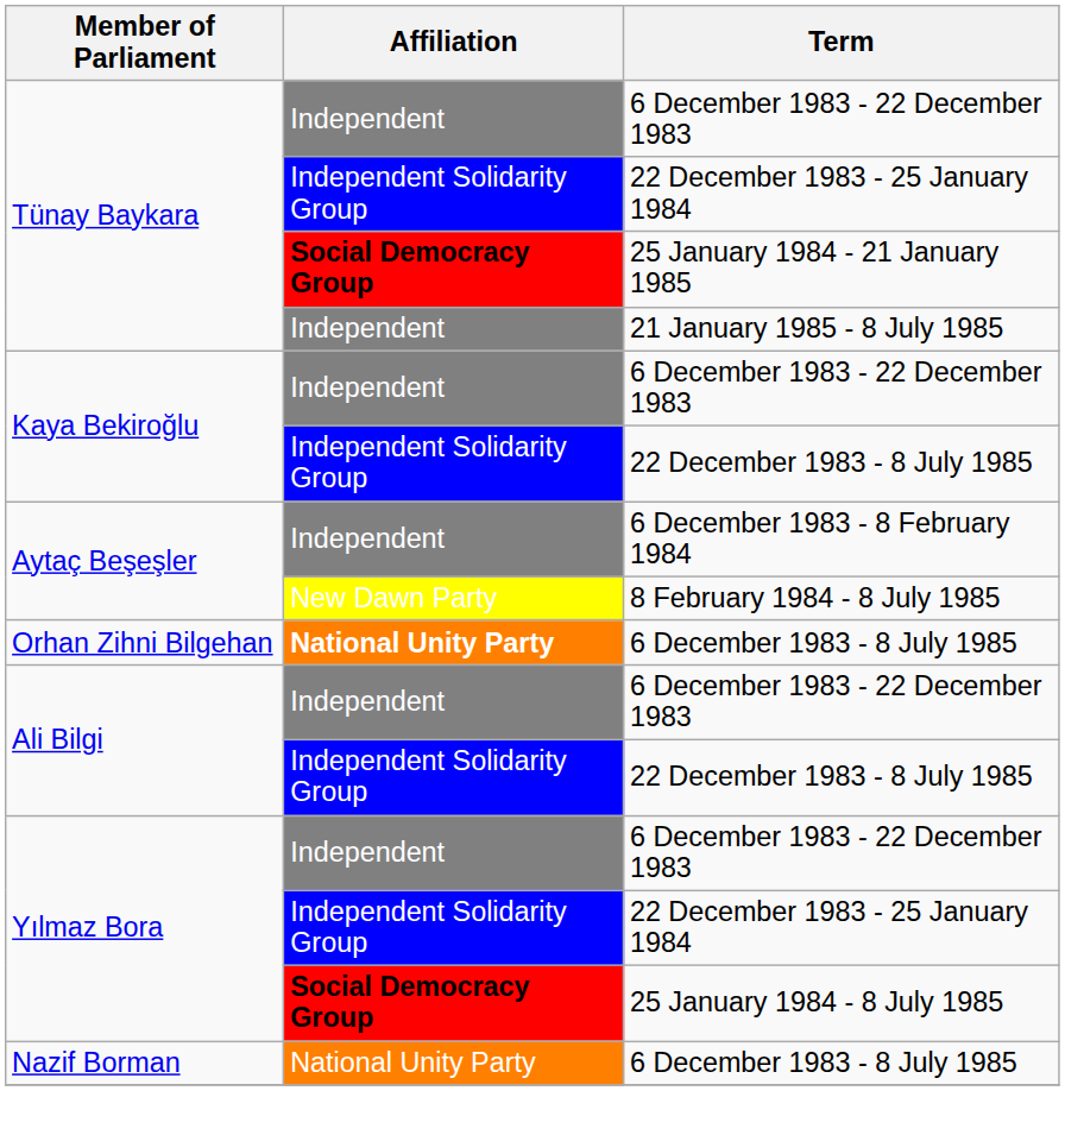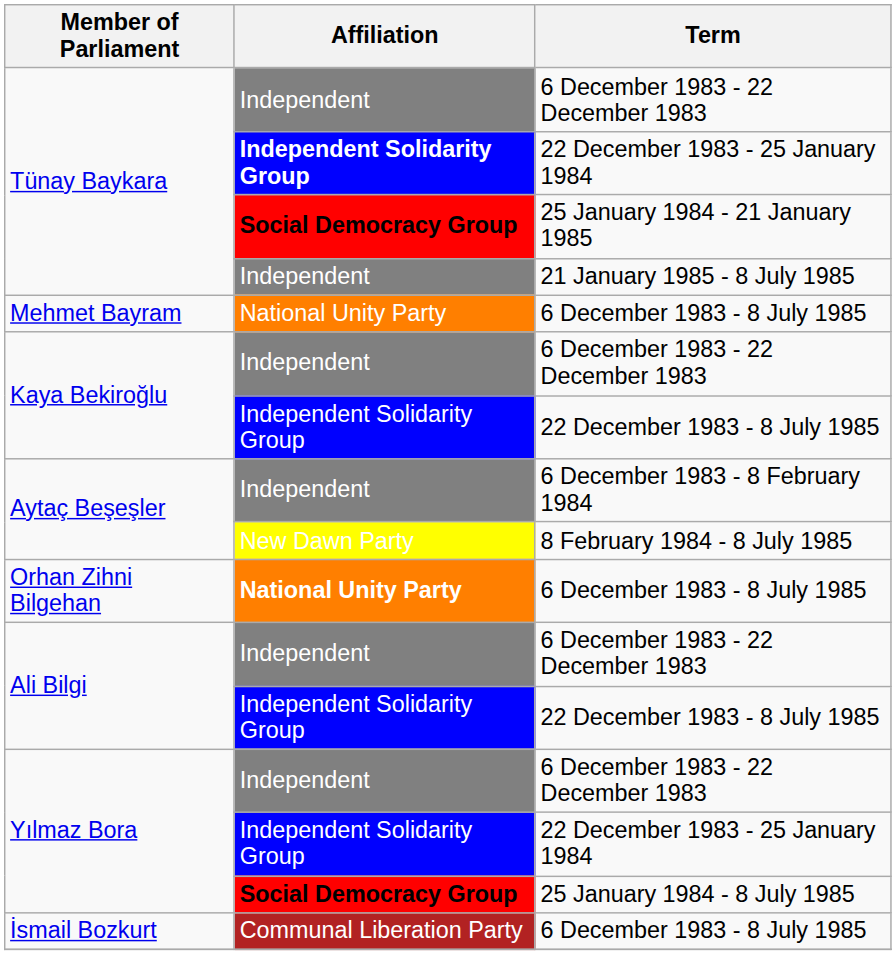Tünay Baykara / 22 December 1983 - 25 January 1984 | Affiliation: normal -> bold
+ row: Mehmet Bayram | National Unity Party | 6 December 1983 - 8 July 1985
- row: Nazif Borman | National Unity Party | 6 December 1983 - 8 July 1985
+ row: İsmail Bozkurt | Communal Liberation Party | 6 December 1983 - 8 July 1985
